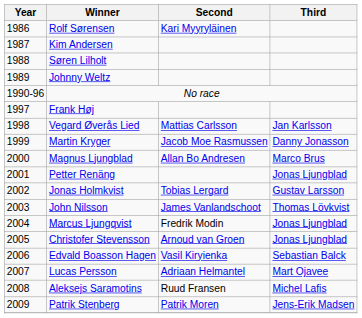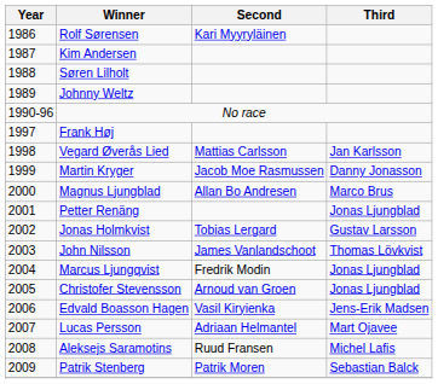Edvald Boasson Hagen | Third: Sebastian Balck -> Jens-Erik Madsen
Patrik Stenberg | Third: Jens-Erik Madsen -> Sebastian Balck
